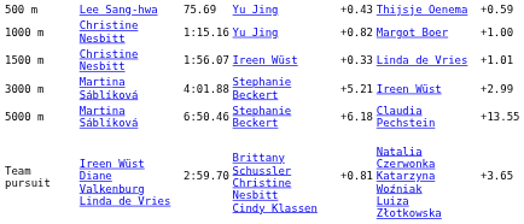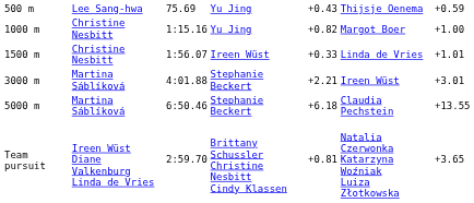3000 m | column 5: +5.21 -> +2.21
3000 m | column 7: +2.99 -> +3.01
